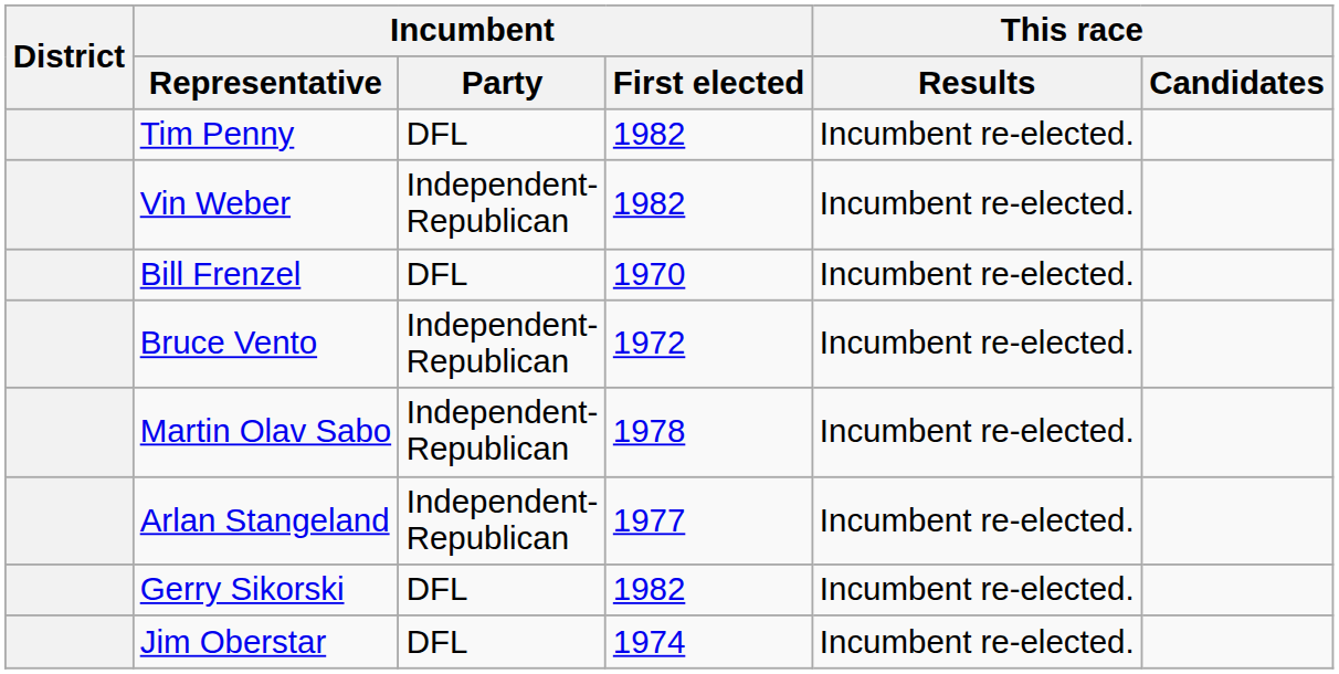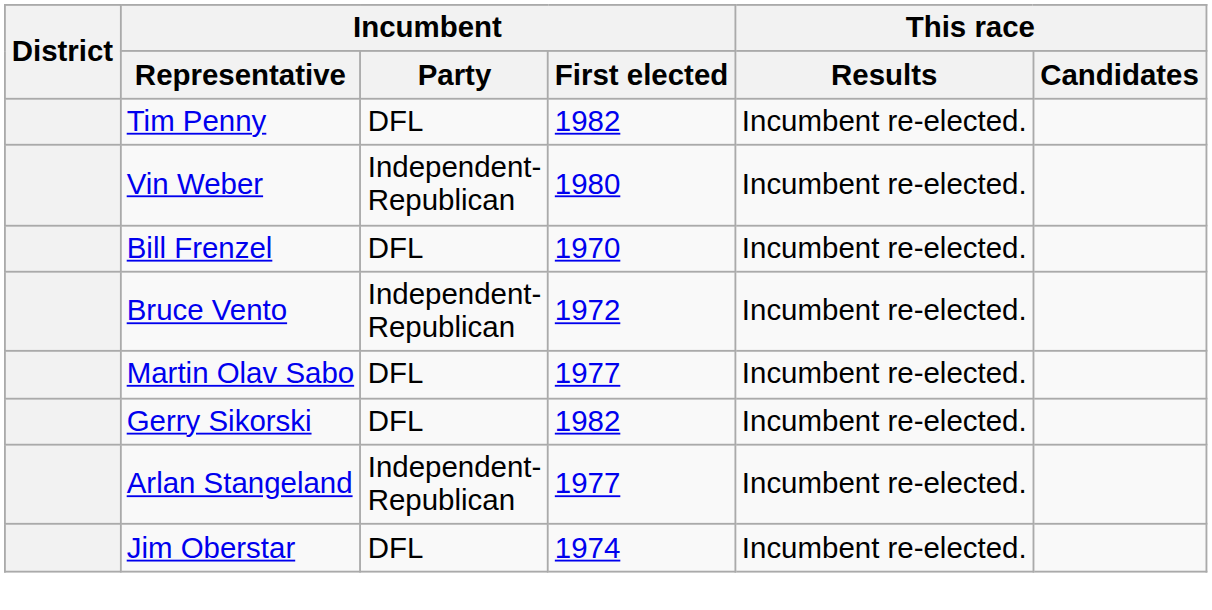Vin Weber | Incumbent / First elected: 1982 -> 1980
Martin Olav Sabo | Incumbent / Party: Independent- Republican -> DFL
Martin Olav Sabo | Incumbent / First elected: 1978 -> 1977
rows swapped: Gerry Sikorski <-> Arlan Stangeland
